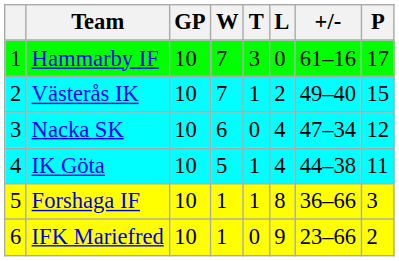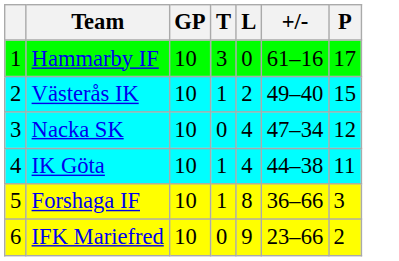- column: W | 7 | 7 | 6 | 5 | 1 | 1
